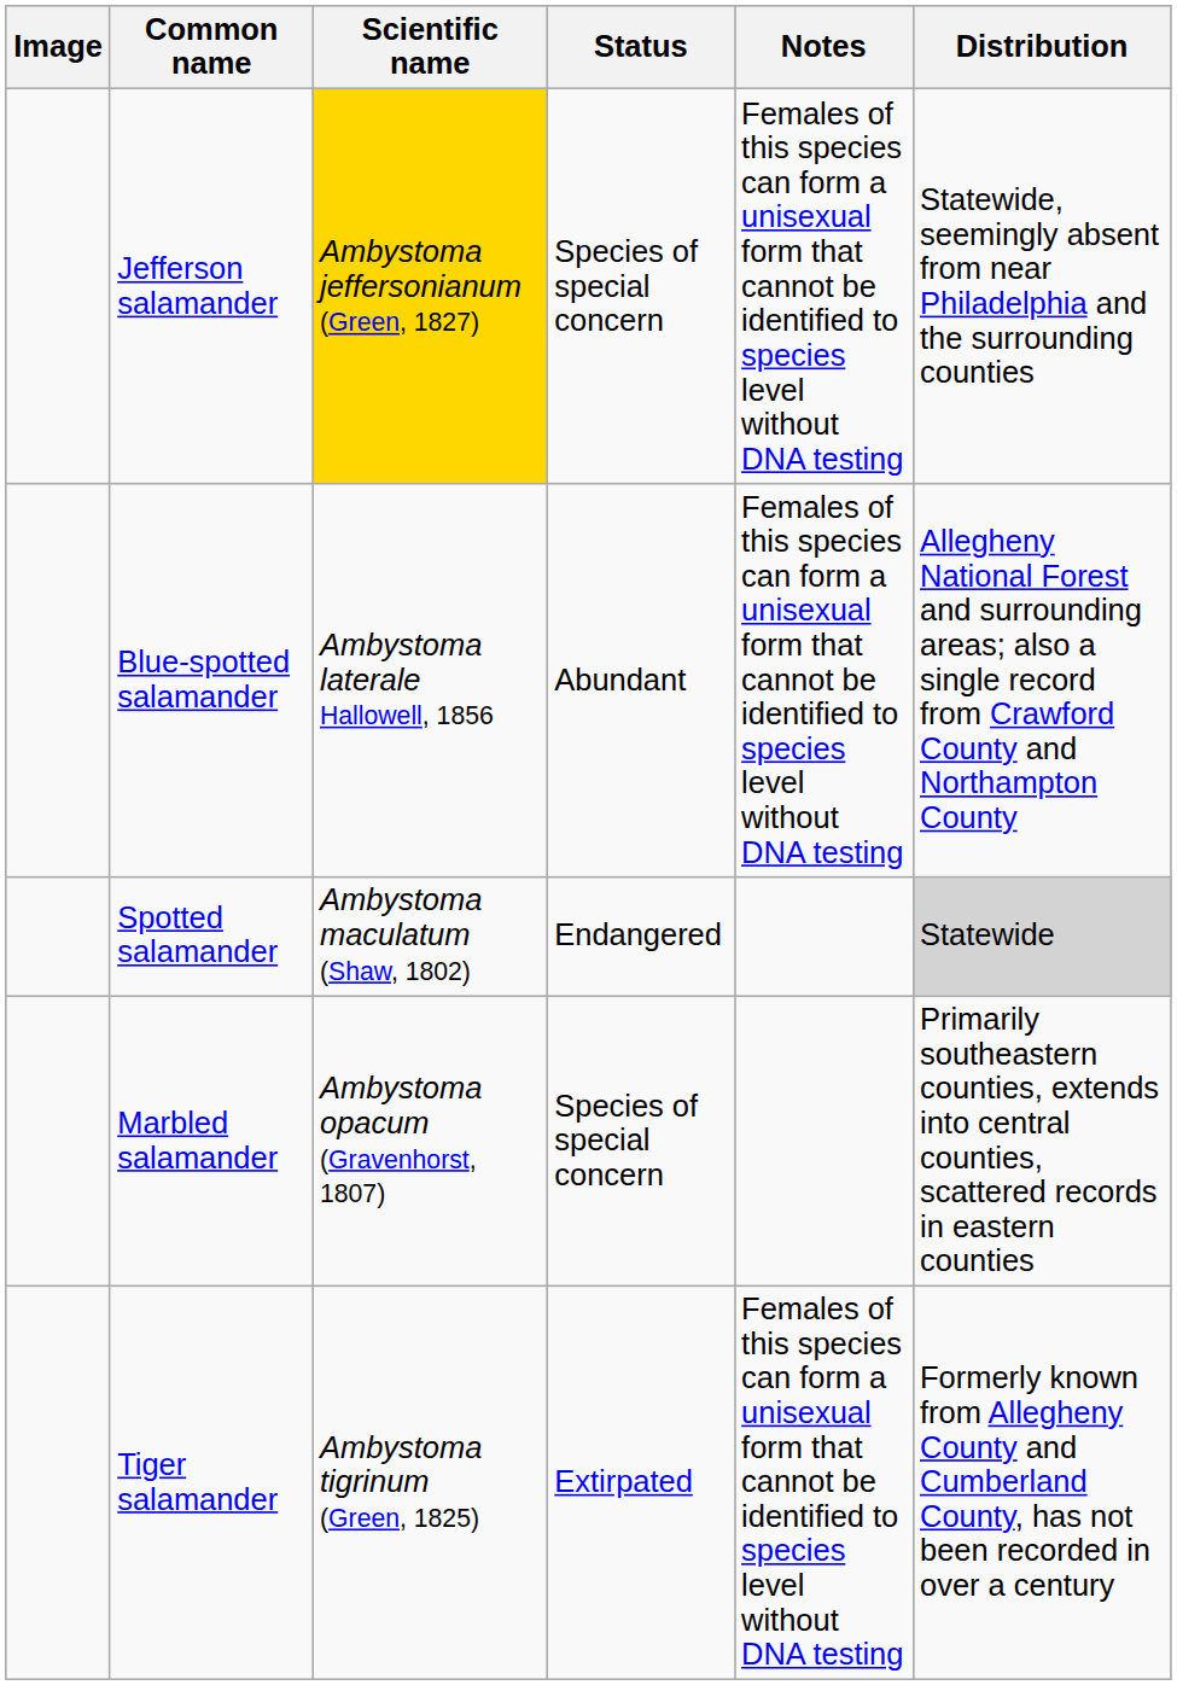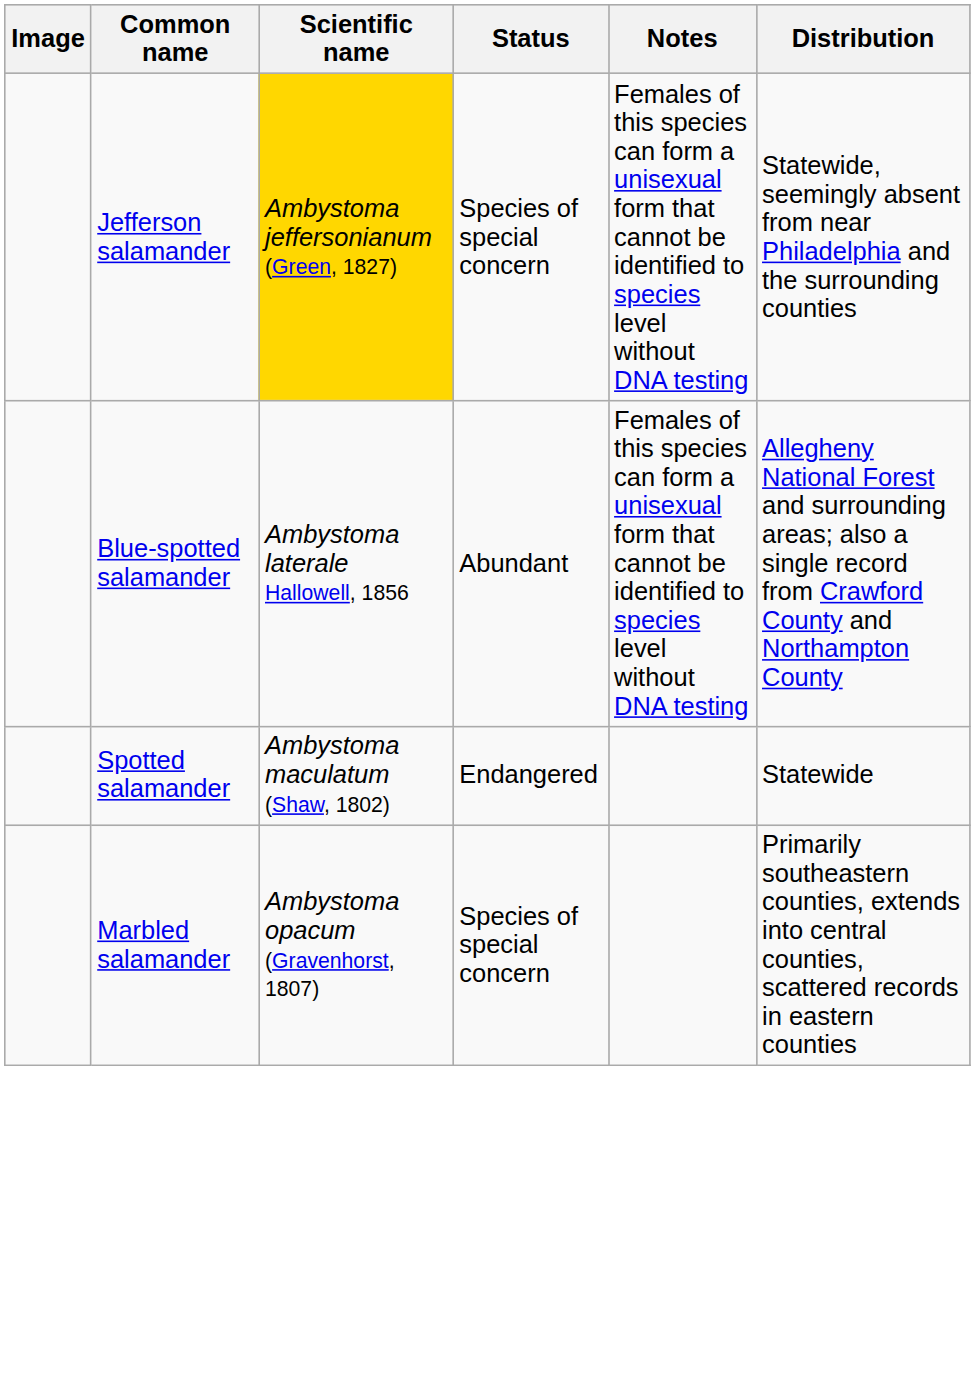Spotted salamander | Distribution: lightgrey background -> no background
- row: Tiger salamander | Ambystoma tigrinum (Green, 1825) | Extirpated | Females of this species can form a unisexual form that cannot be identified to species level without DNA testing | Formerly known from Allegheny County and Cumberland County, has not been recorded in over a century
